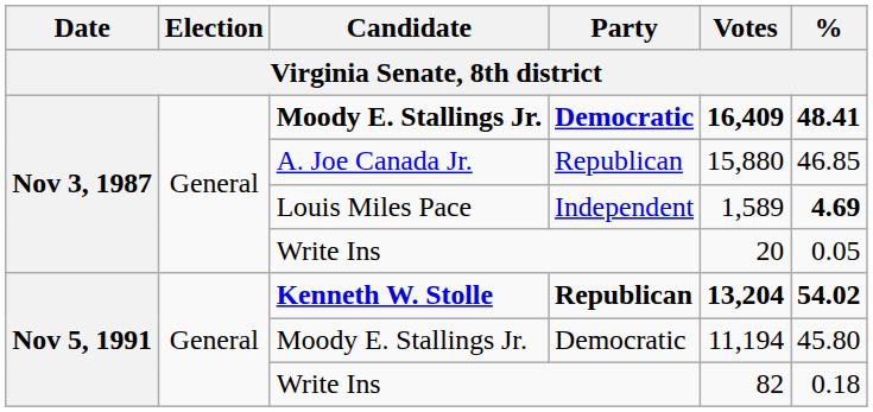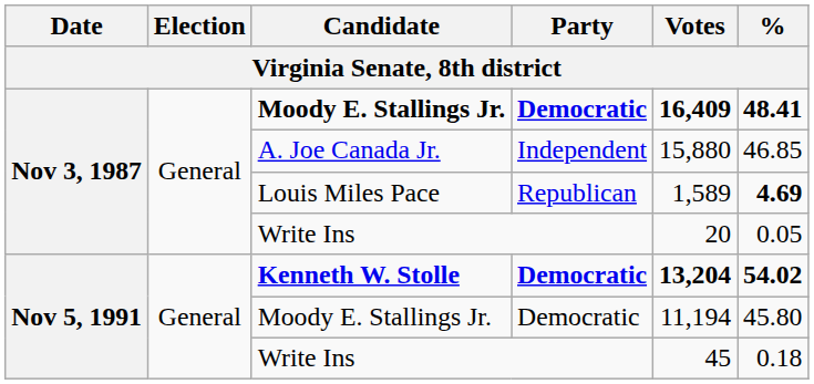A. Joe Canada Jr. | Party: Republican -> Independent
Louis Miles Pace | Party: Independent -> Republican
Kenneth W. Stolle | Party: Republican -> Democratic
Nov 5, 1991 / Write Ins | Votes: 82 -> 45
